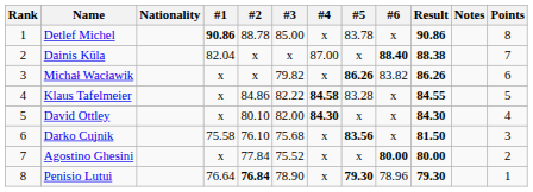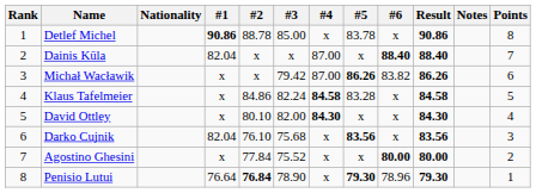Dainis Kūla | Result: 88.38 -> 88.40
Michał Wacławik | #3: 79.82 -> 79.42
Michał Wacławik | #4: x -> 87.00
Klaus Tafelmeier | #3: 82.22 -> 82.24
Klaus Tafelmeier | Result: 84.55 -> 84.58
Darko Cujnik | #1: 75.58 -> 82.04
Darko Cujnik | Result: 81.50 -> 83.56
